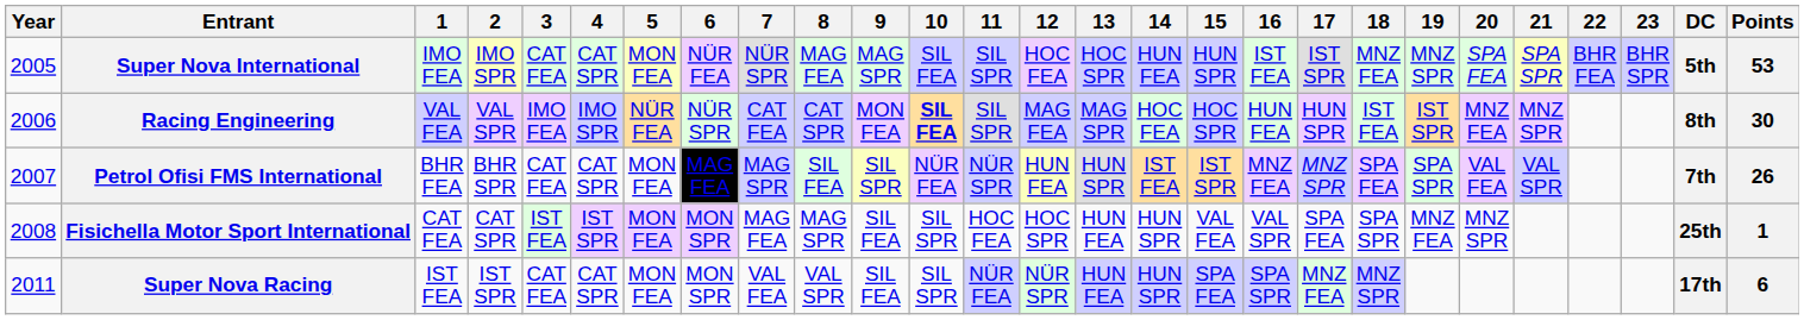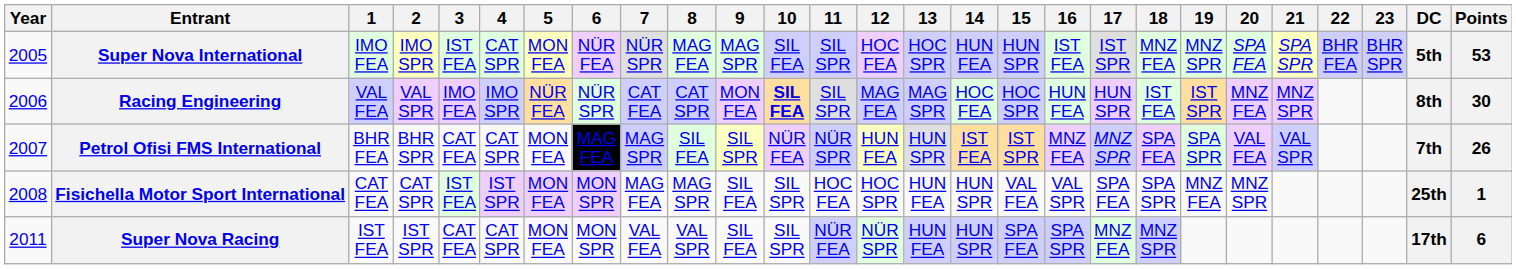Super Nova International | 3: CAT FEA -> IST FEA
